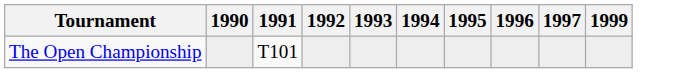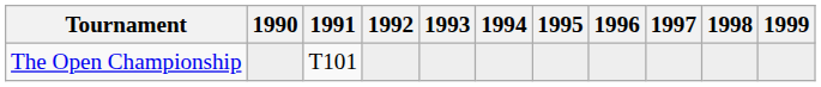+ column: 1998
